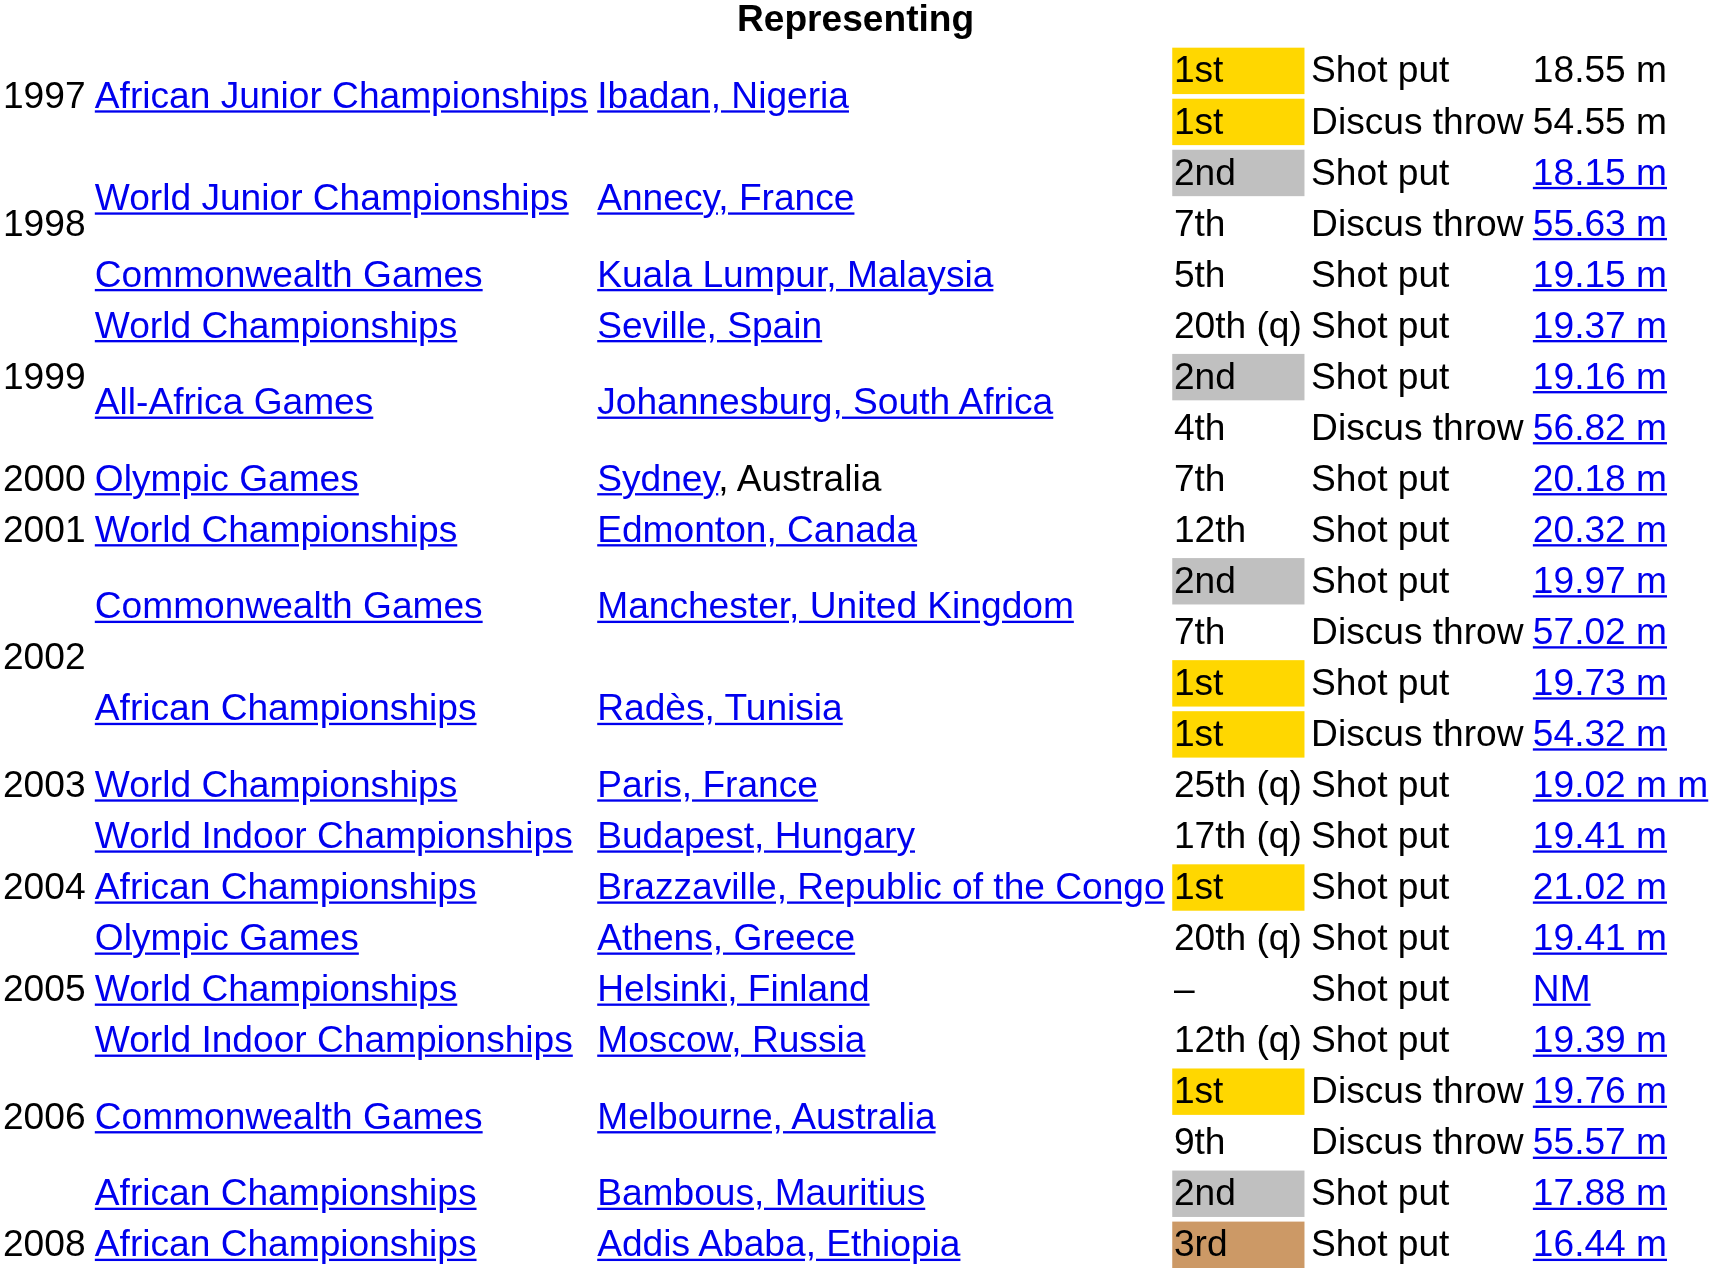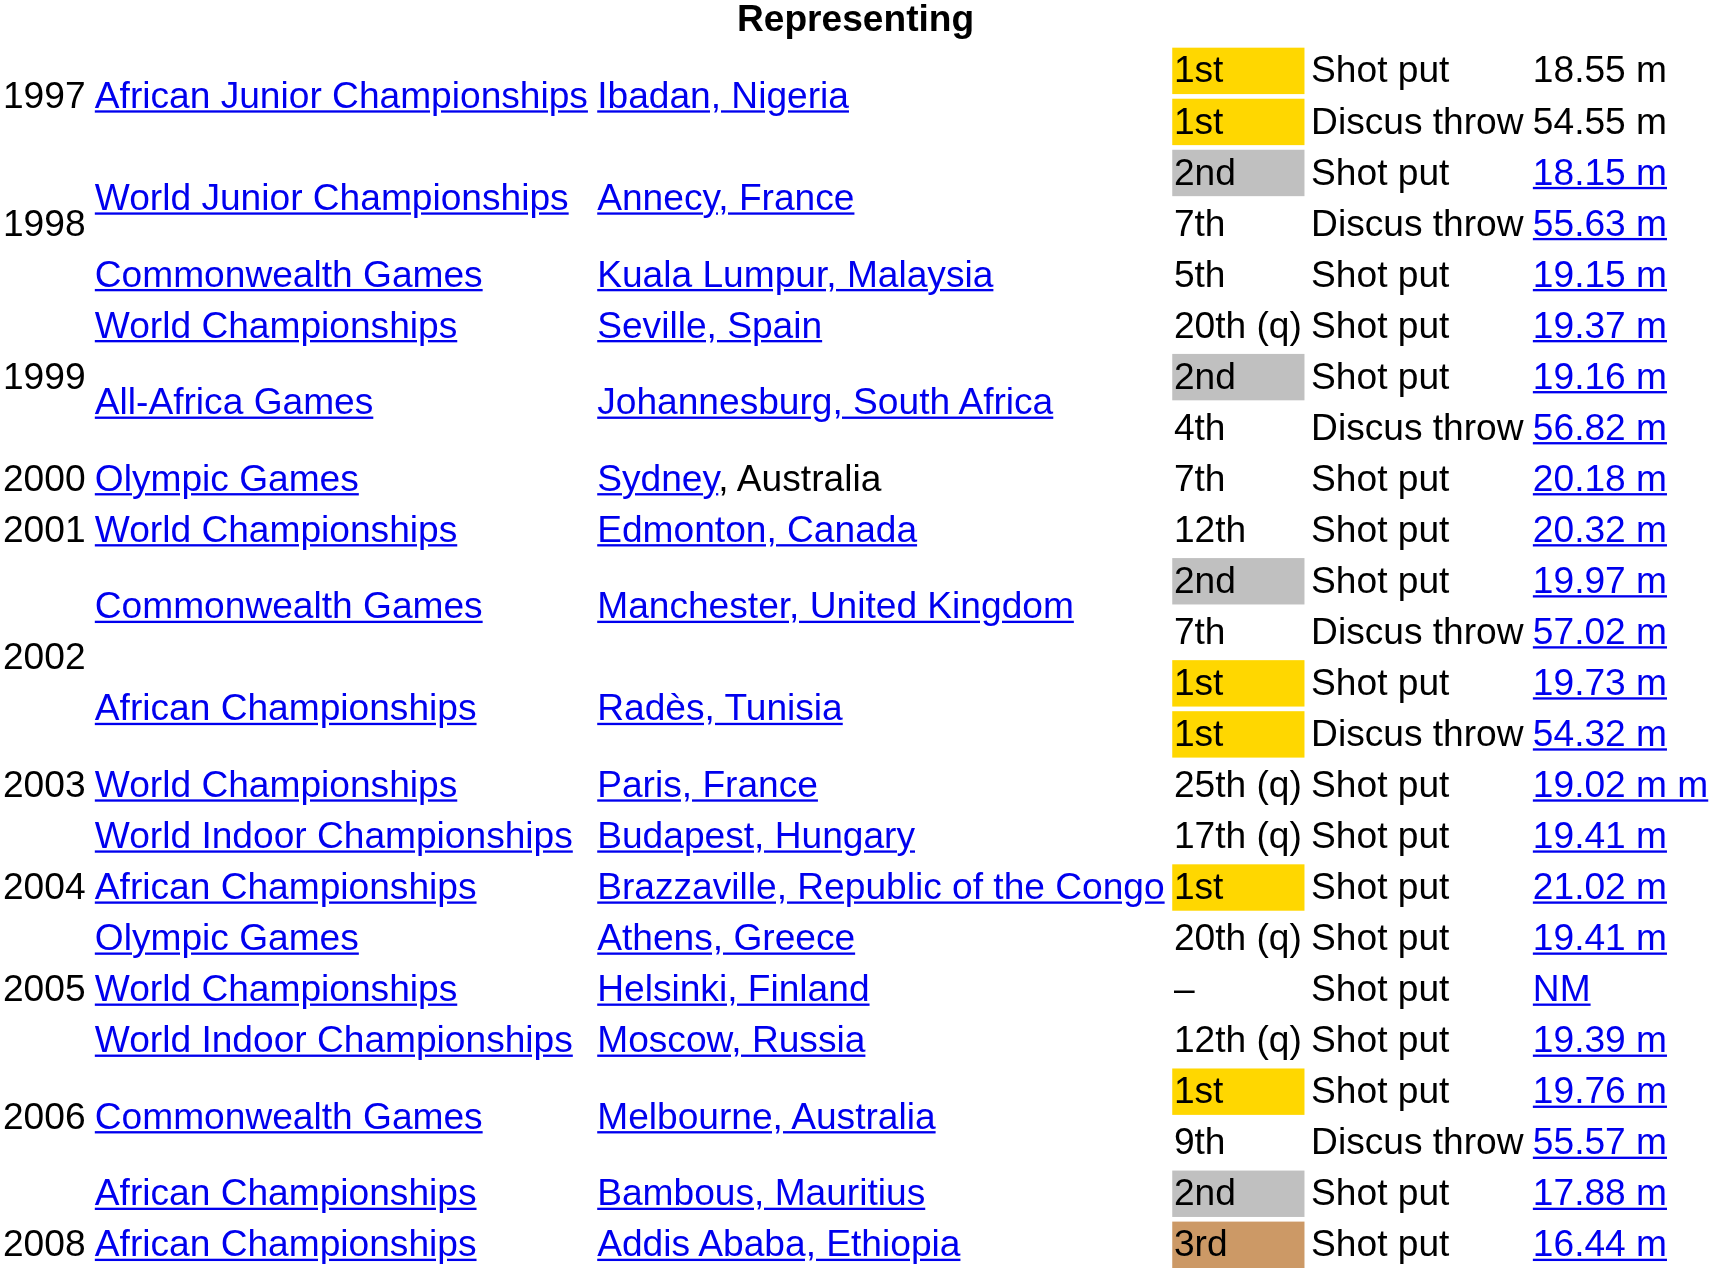Melbourne, Australia / 1st | column 5: Discus throw -> Shot put
